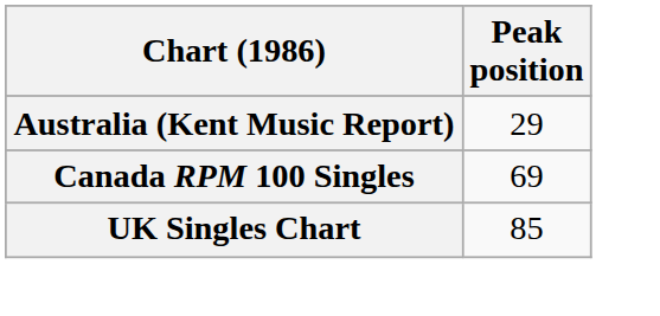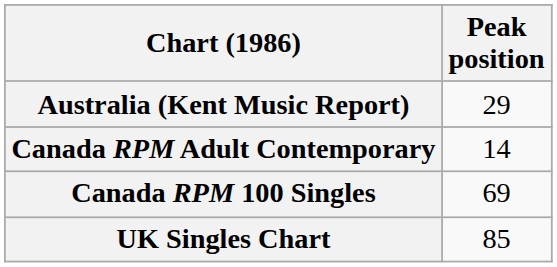+ row: Canada RPM Adult Contemporary | 14
